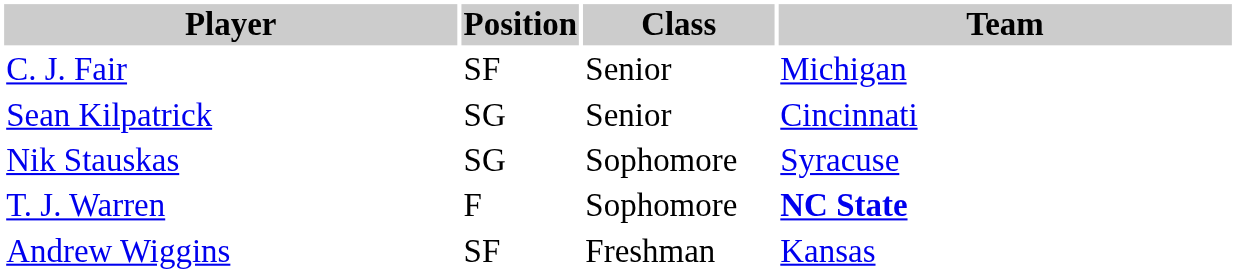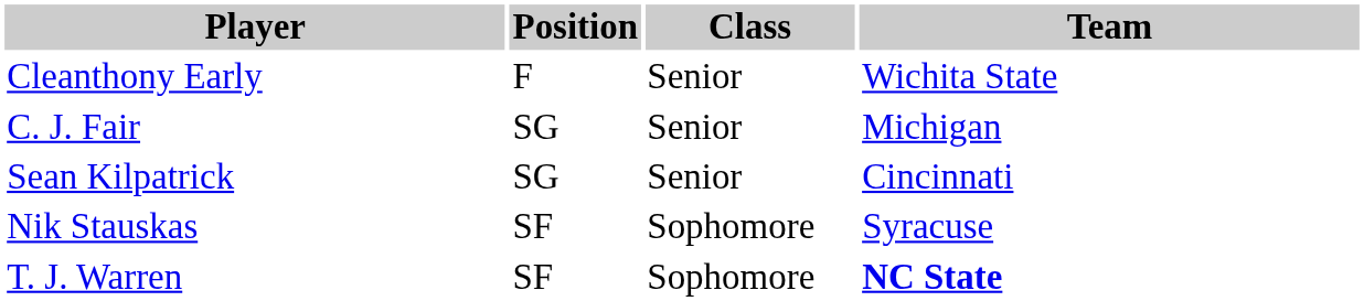+ row: Cleanthony Early | F | Senior | Wichita State
C. J. Fair | Position: SF -> SG
Nik Stauskas | Position: SG -> SF
T. J. Warren | Position: F -> SF
- row: Andrew Wiggins | SF | Freshman | Kansas
